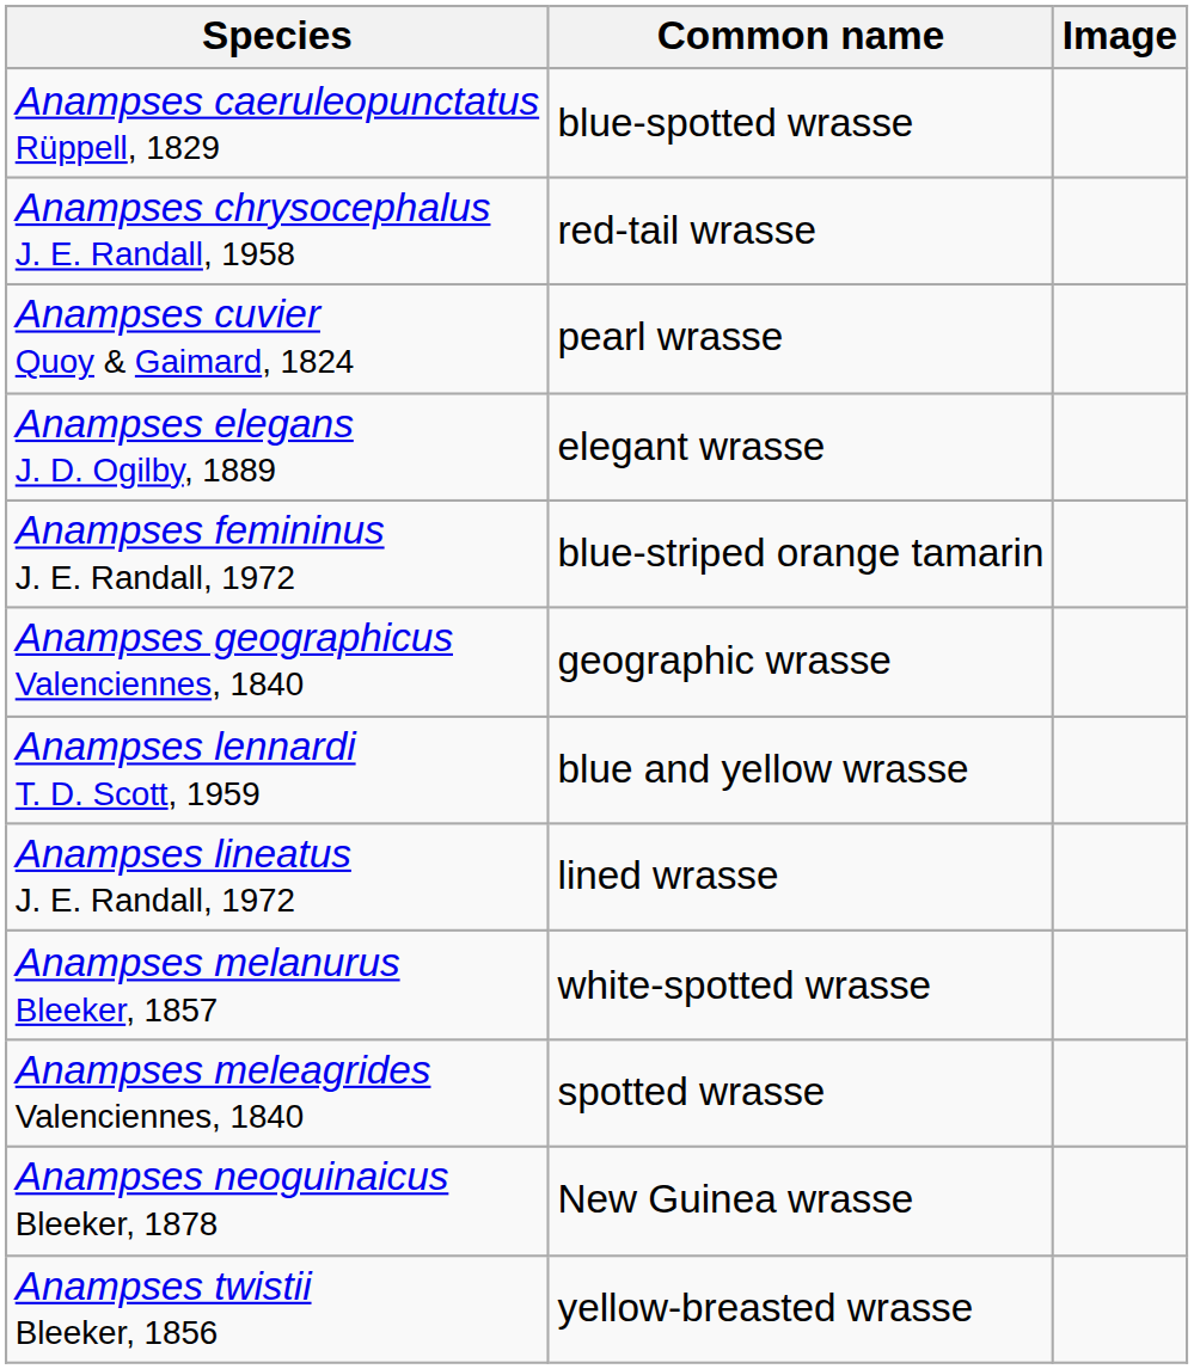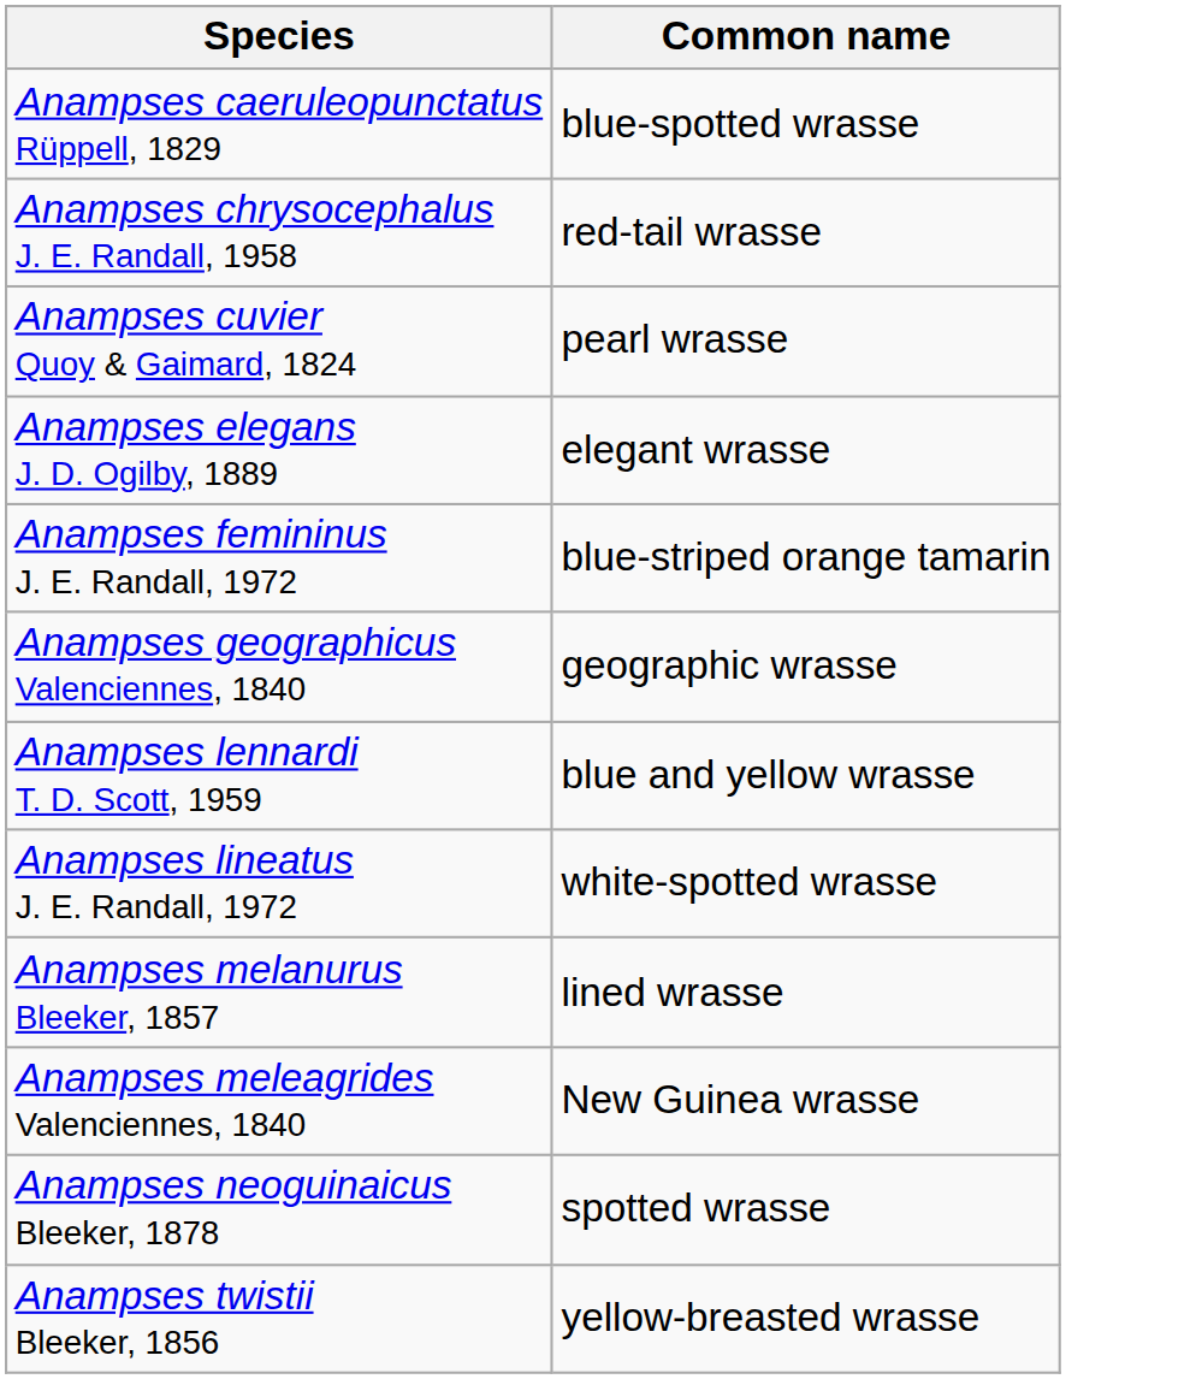- column: Image
Anampses lineatus J. E. Randall, 1972 | Common name: lined wrasse -> white-spotted wrasse
Anampses melanurus Bleeker, 1857 | Common name: white-spotted wrasse -> lined wrasse
Anampses meleagrides Valenciennes, 1840 | Common name: spotted wrasse -> New Guinea wrasse
Anampses neoguinaicus Bleeker, 1878 | Common name: New Guinea wrasse -> spotted wrasse
